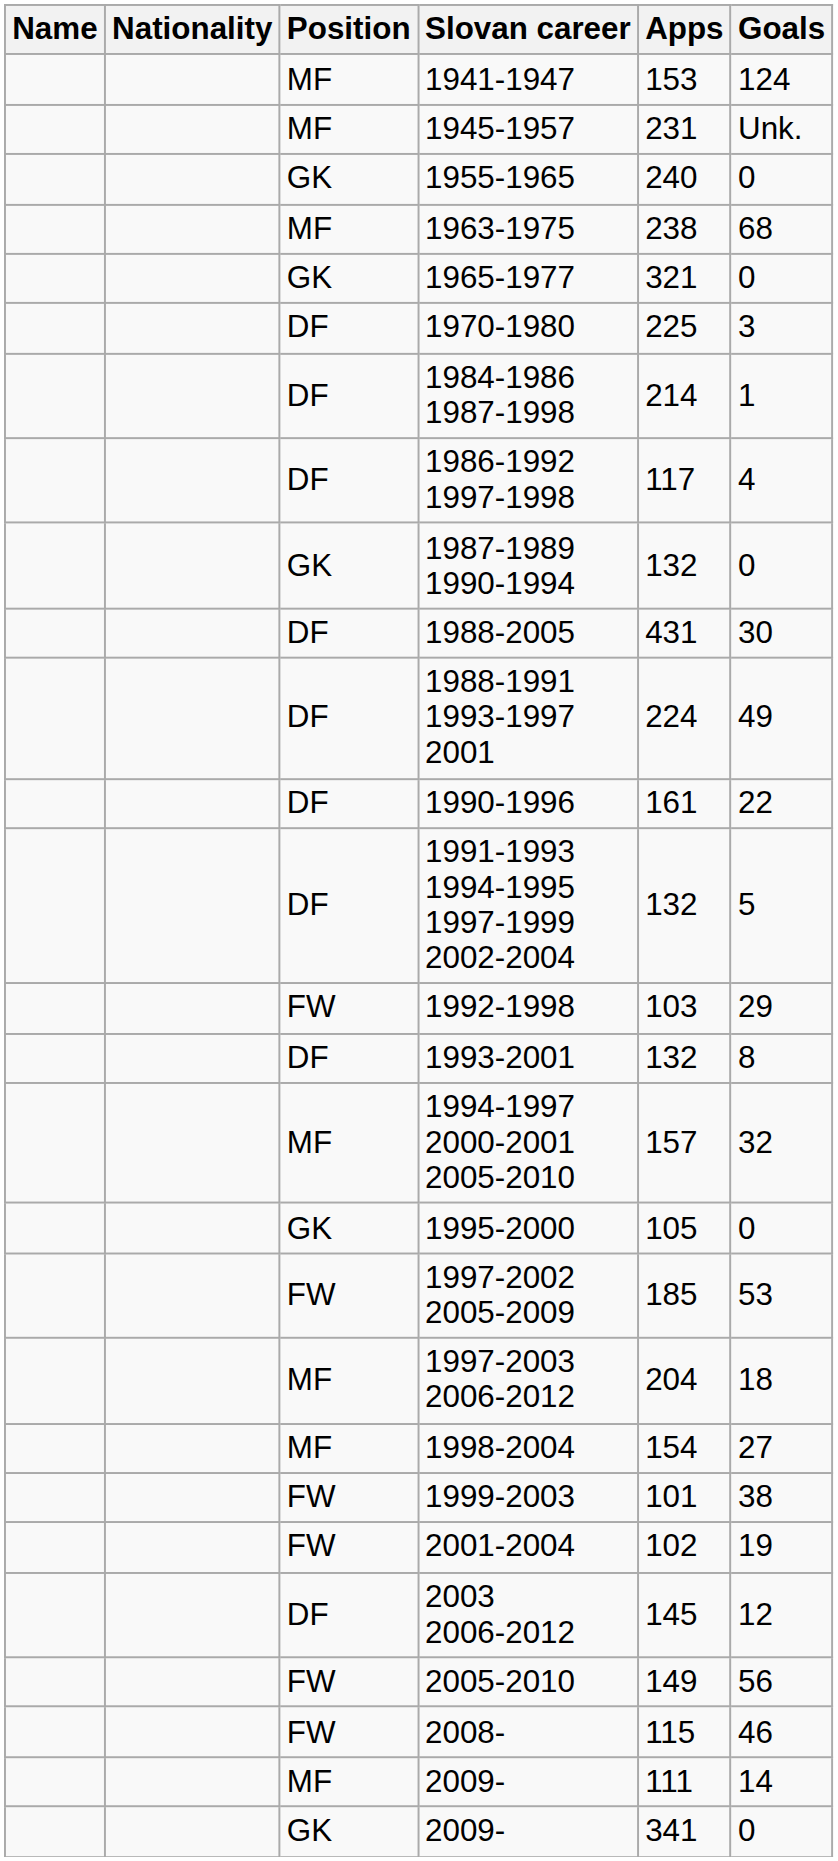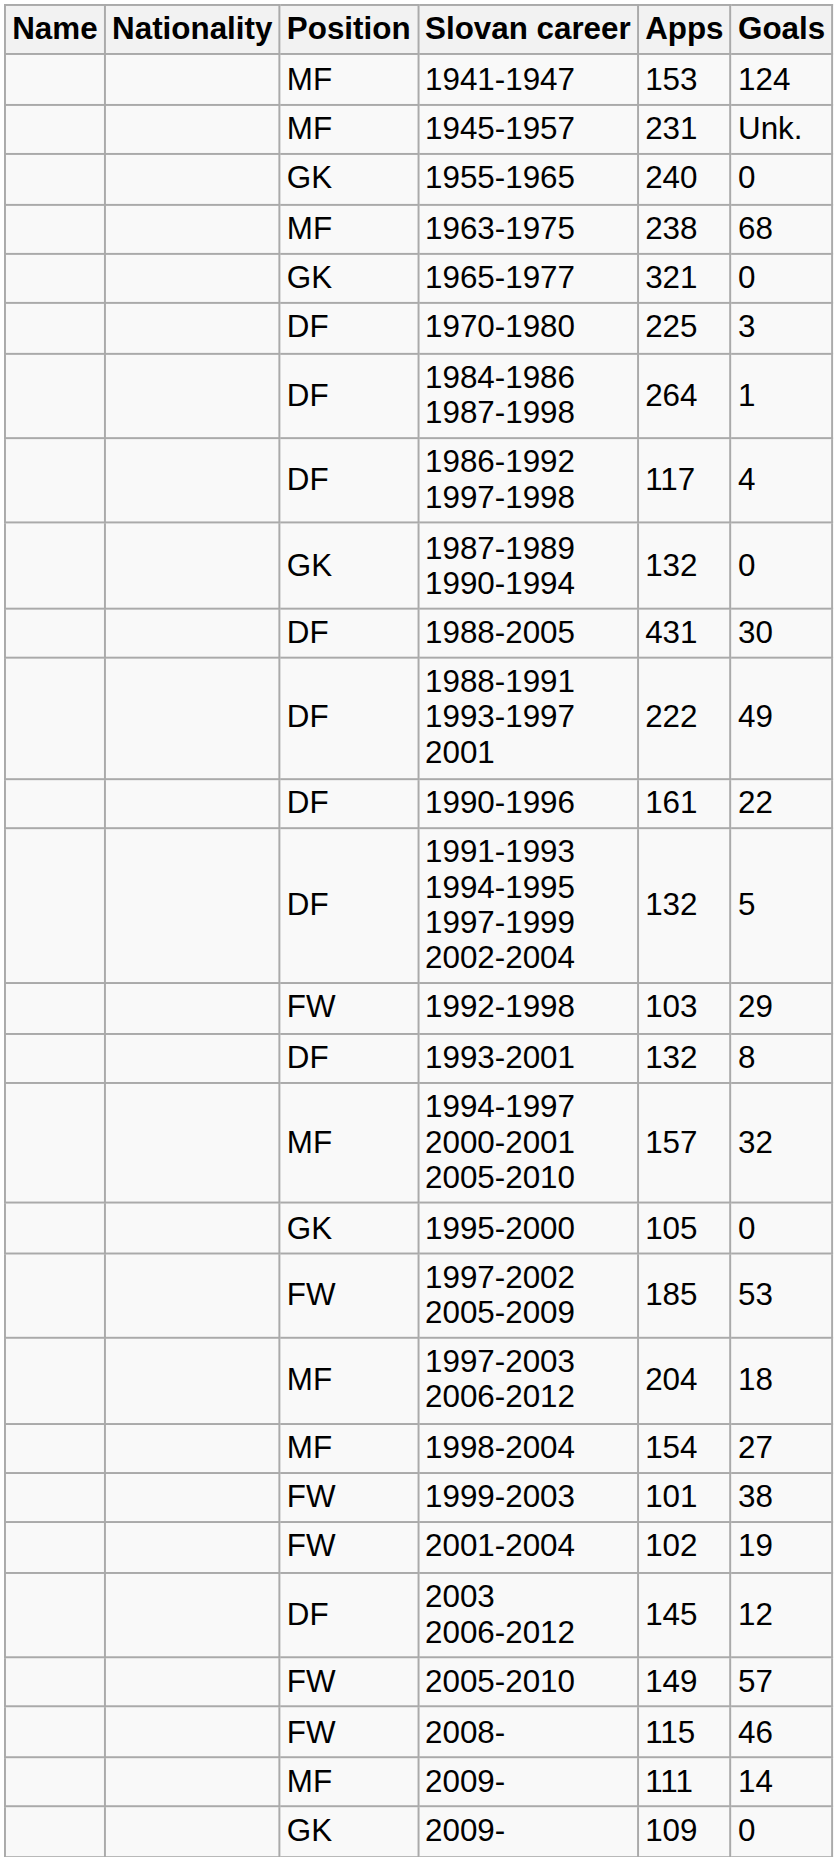1984-1986 1987-1998 | Apps: 214 -> 264
1988-1991 1993-1997 2001 | Apps: 224 -> 222
2005-2010 | Goals: 56 -> 57
GK / 2009- | Apps: 341 -> 109
